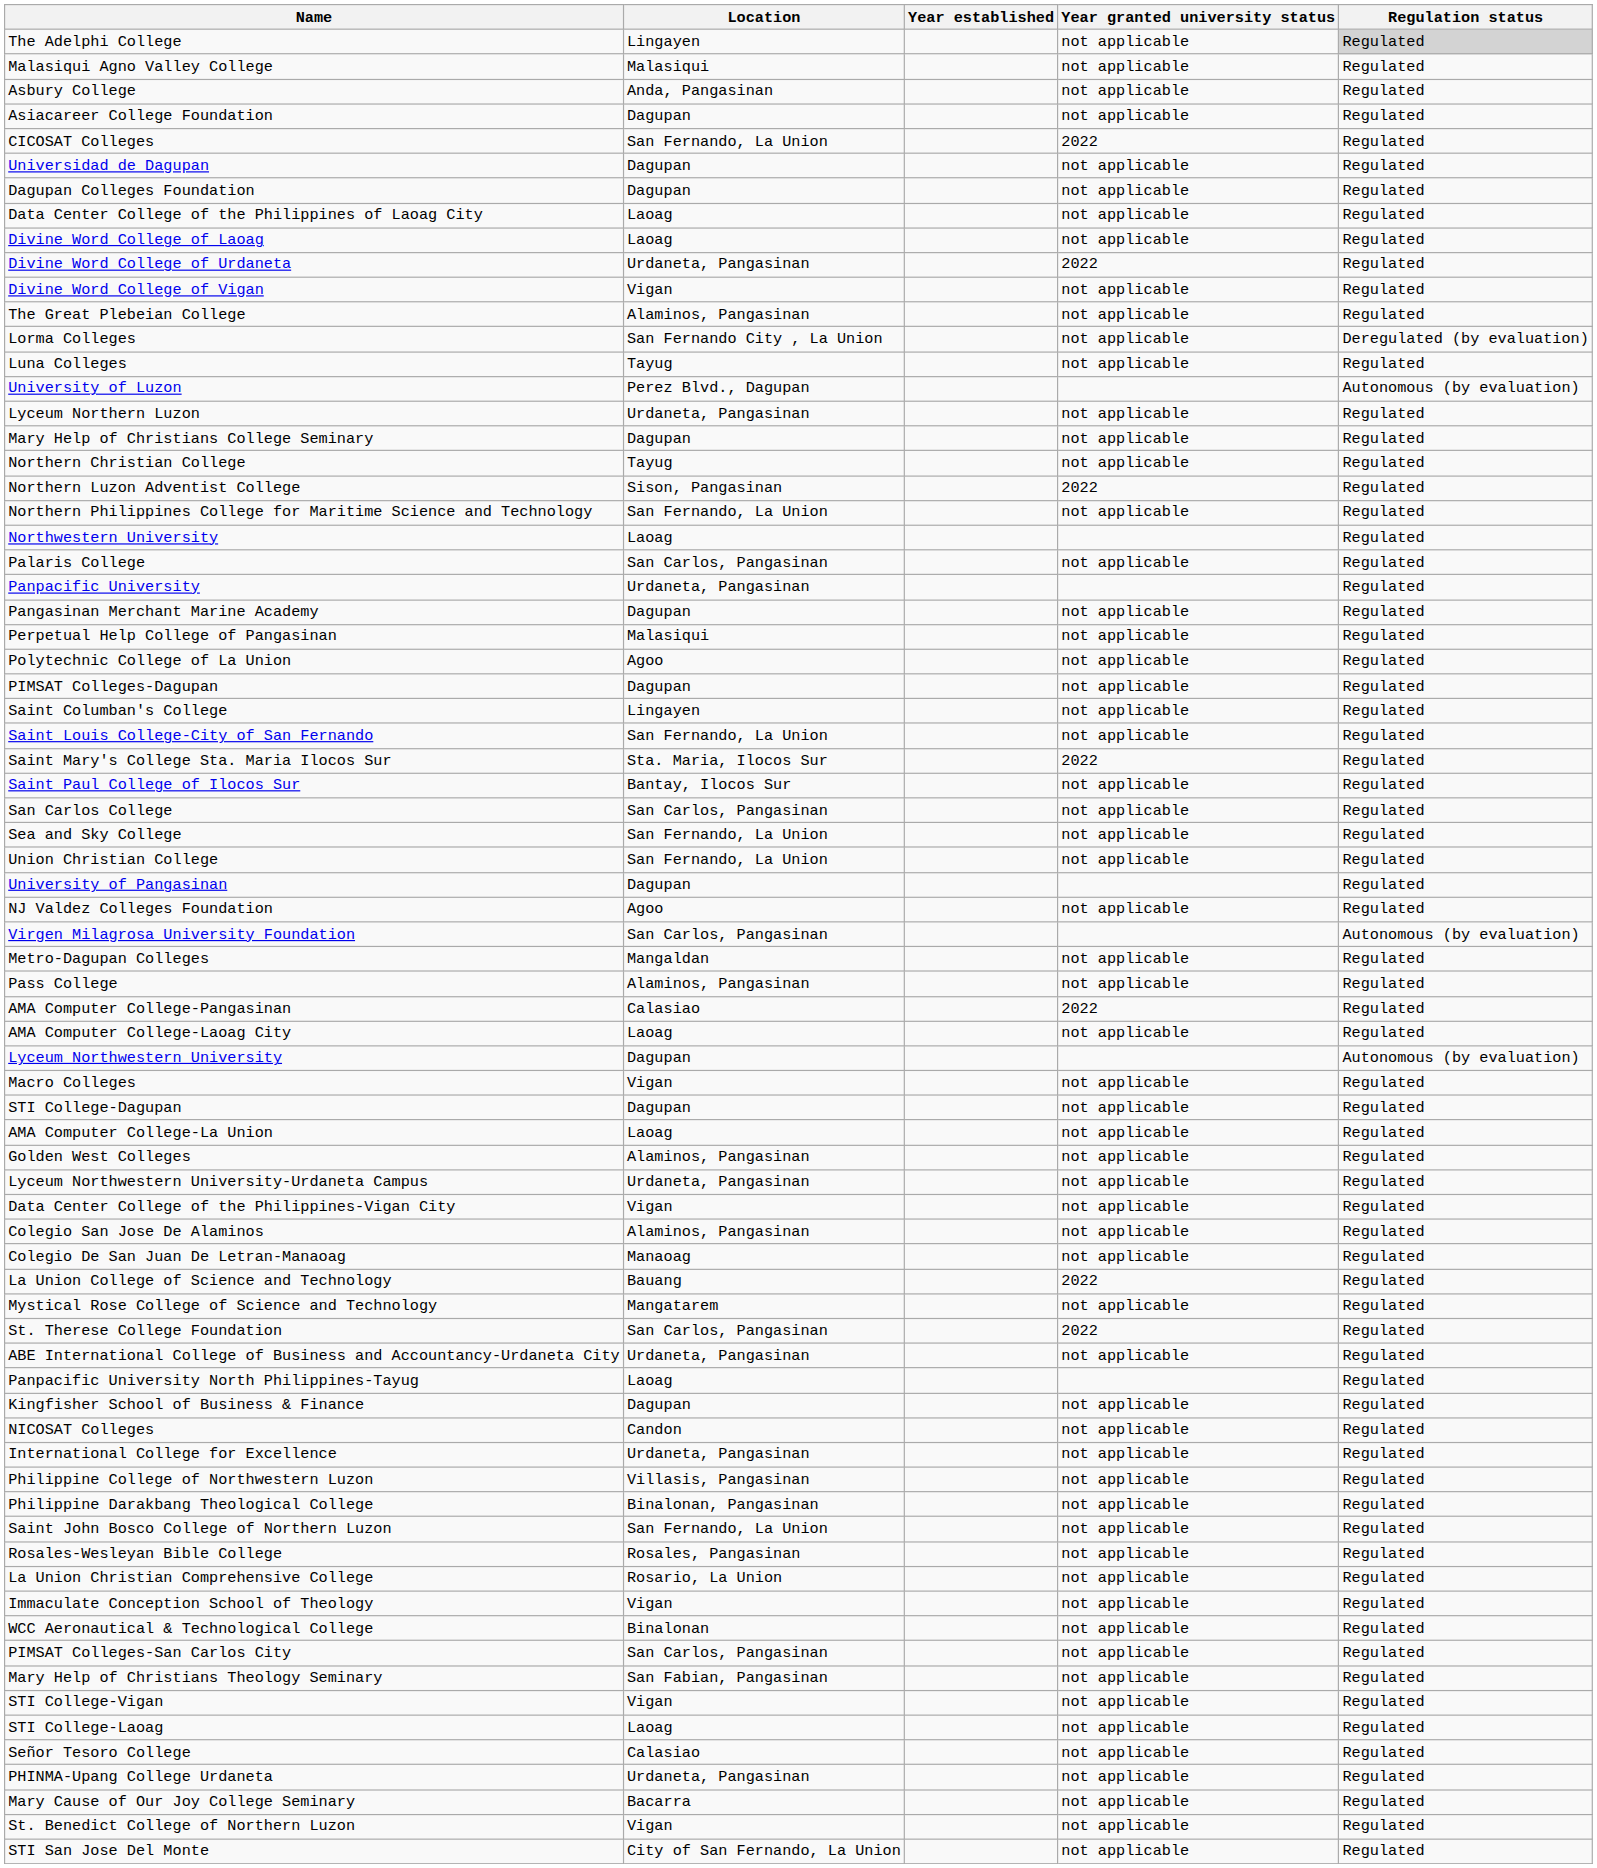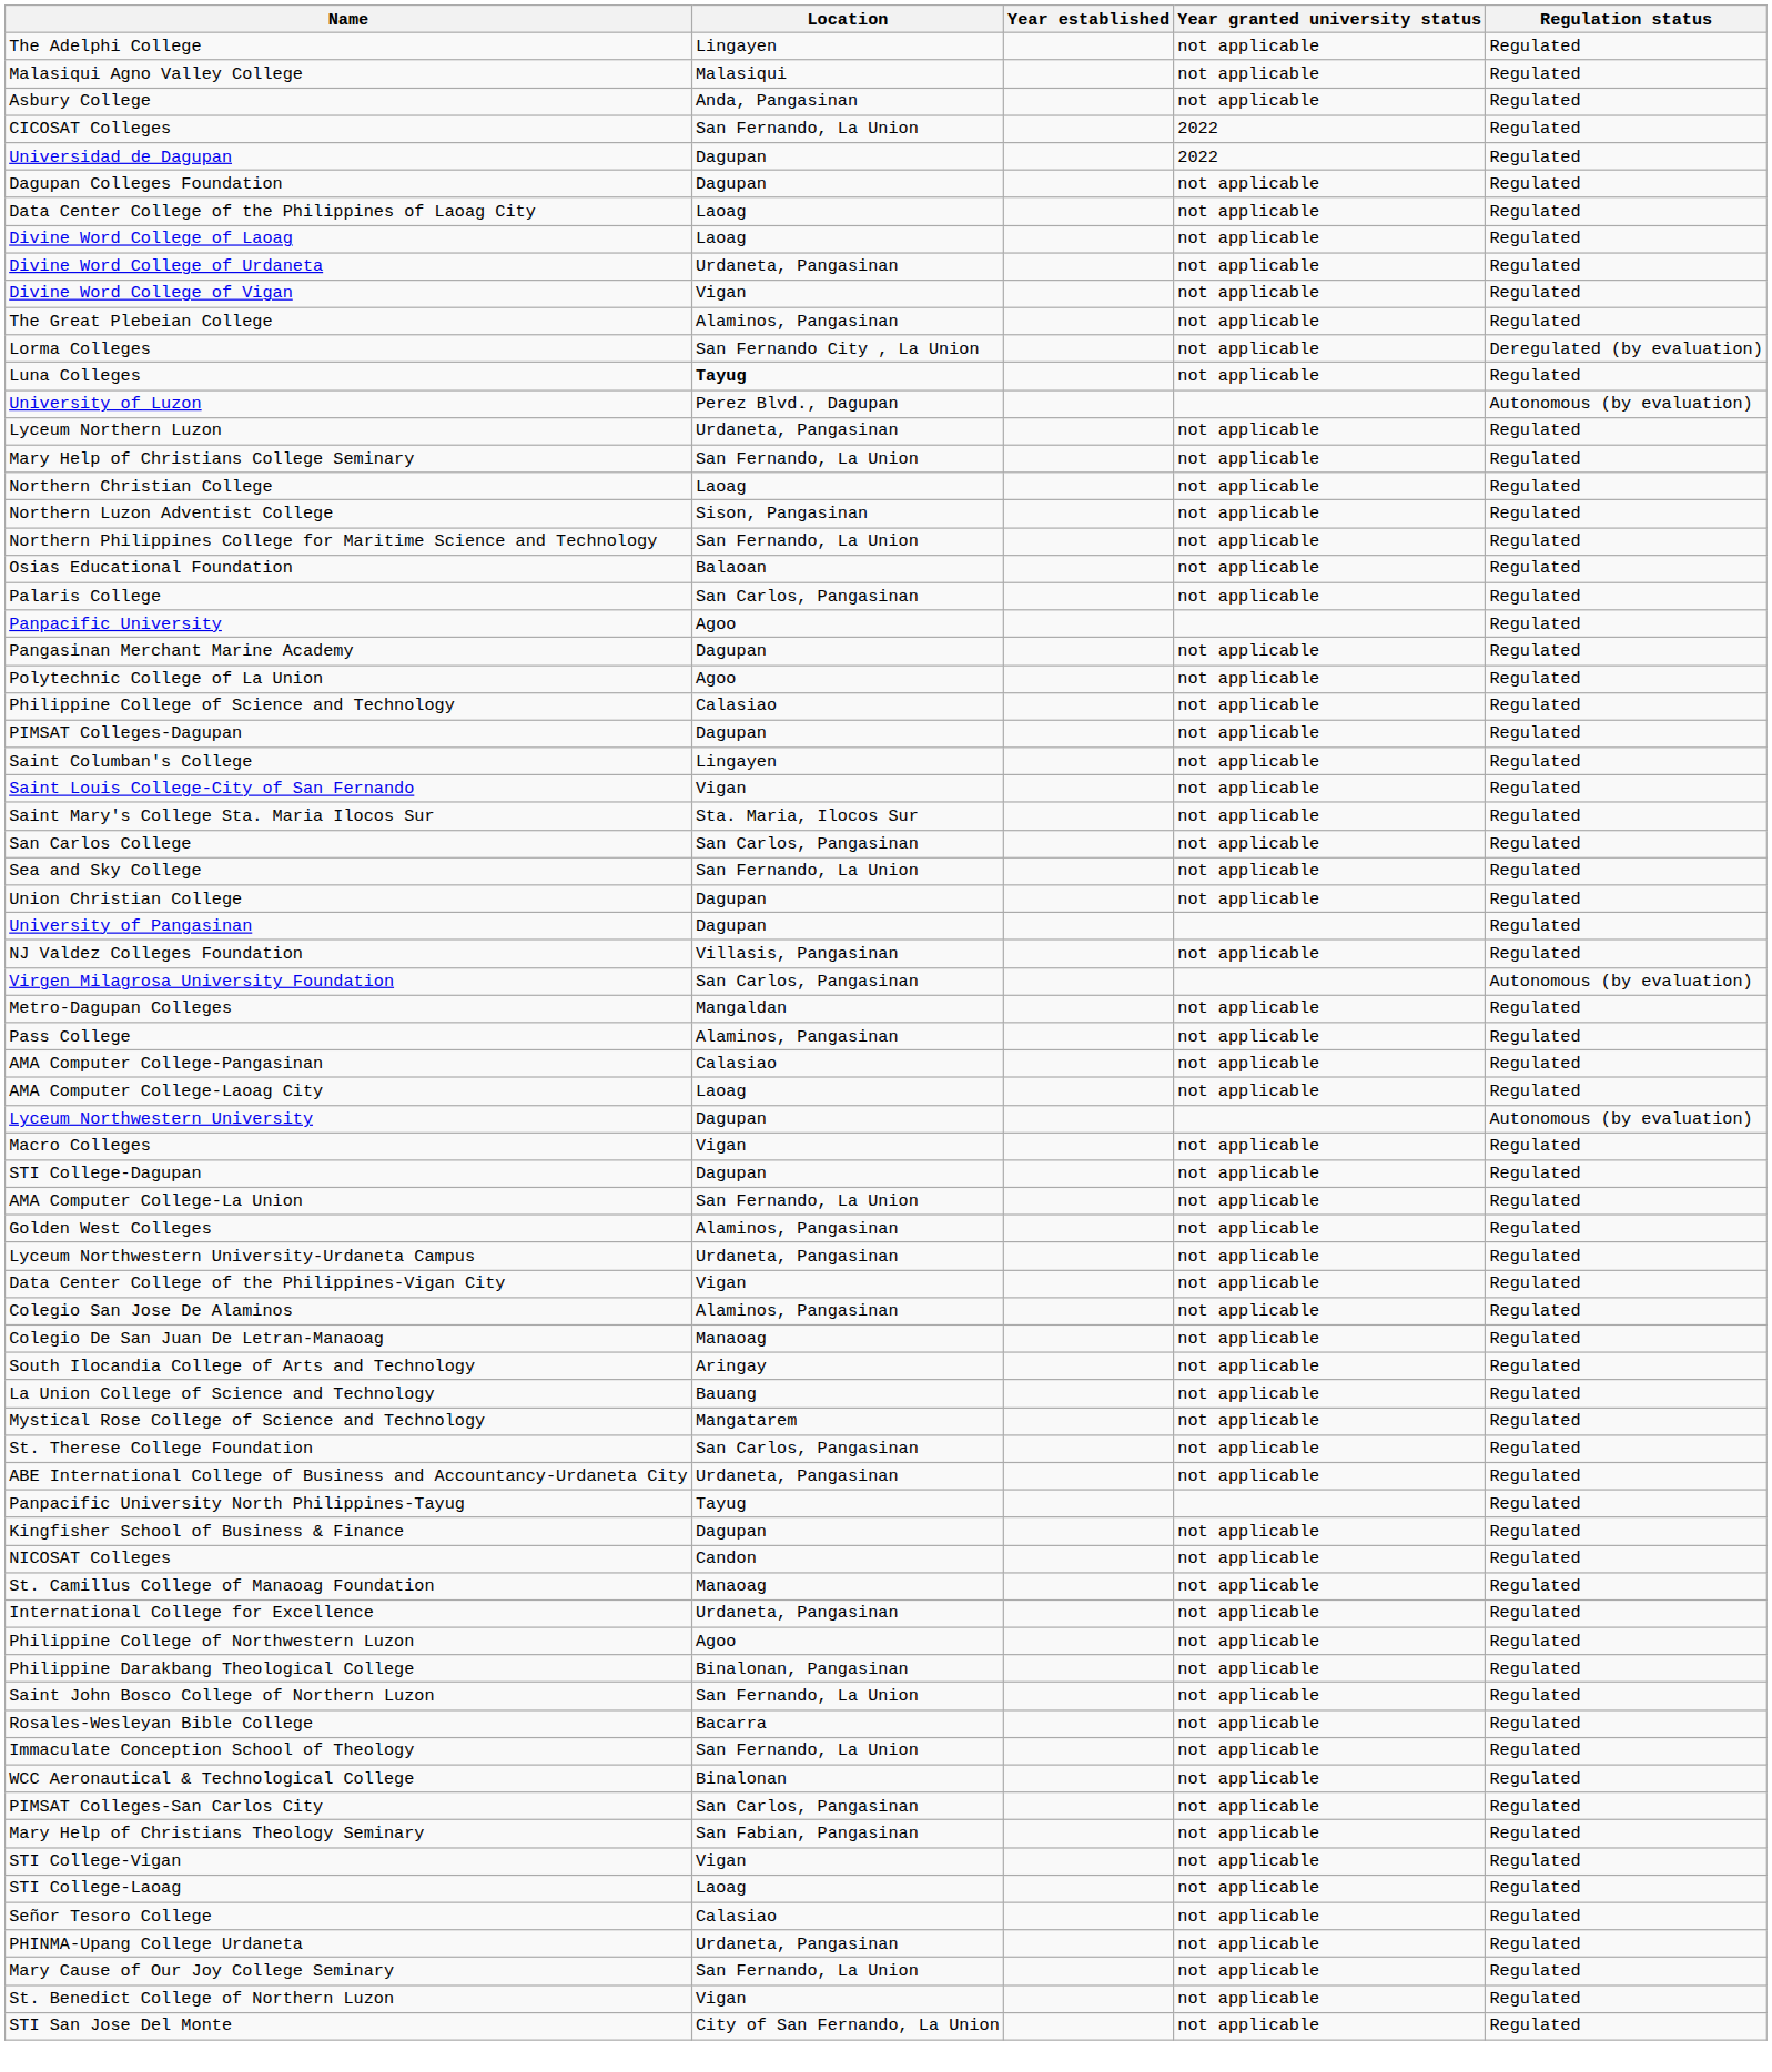The Adelphi College | Regulation status: lightgrey background -> no background
- row: Asiacareer College Foundation | Dagupan | not applicable | Regulated
Universidad de Dagupan | Year granted university status: not applicable -> 2022
Divine Word College of Urdaneta | Year granted university status: 2022 -> not applicable
Luna Colleges | Location: normal -> bold
Mary Help of Christians College Seminary | Location: Dagupan -> San Fernando, La Union
Northern Christian College | Location: Tayug -> Laoag
Northern Luzon Adventist College | Year granted university status: 2022 -> not applicable
- row: Northwestern University | Laoag | Regulated
+ row: Osias Educational Foundation | Balaoan | not applicable | Regulated
Panpacific University | Location: Urdaneta, Pangasinan -> Agoo
- row: Perpetual Help College of Pangasinan | Malasiqui | not applicable | Regulated
+ row: Philippine College of Science and Technology | Calasiao | not applicable | Regulated
Saint Louis College-City of San Fernando | Location: San Fernando, La Union -> Vigan
Saint Mary's College Sta. Maria Ilocos Sur | Year granted university status: 2022 -> not applicable
- row: Saint Paul College of Ilocos Sur | Bantay, Ilocos Sur | not applicable | Regulated
Union Christian College | Location: San Fernando, La Union -> Dagupan
NJ Valdez Colleges Foundation | Location: Agoo -> Villasis, Pangasinan
AMA Computer College-Pangasinan | Year granted university status: 2022 -> not applicable
AMA Computer College-La Union | Location: Laoag -> San Fernando, La Union
+ row: South Ilocandia College of Arts and Technology | Aringay | not applicable | Regulated
La Union College of Science and Technology | Year granted university status: 2022 -> not applicable
St. Therese College Foundation | Year granted university status: 2022 -> not applicable
Panpacific University North Philippines-Tayug | Location: Laoag -> Tayug
+ row: St. Camillus College of Manaoag Foundation | Manaoag | not applicable | Regulated
Philippine College of Northwestern Luzon | Location: Villasis, Pangasinan -> Agoo
Rosales-Wesleyan Bible College | Location: Rosales, Pangasinan -> Bacarra
- row: La Union Christian Comprehensive College | Rosario, La Union | not applicable | Regulated
Immaculate Conception School of Theology | Location: Vigan -> San Fernando, La Union
Mary Cause of Our Joy College Seminary | Location: Bacarra -> San Fernando, La Union
